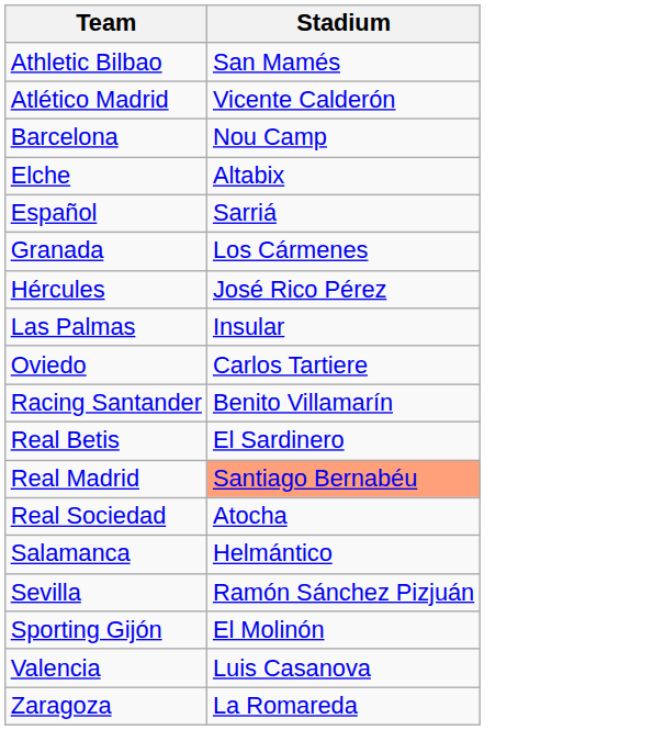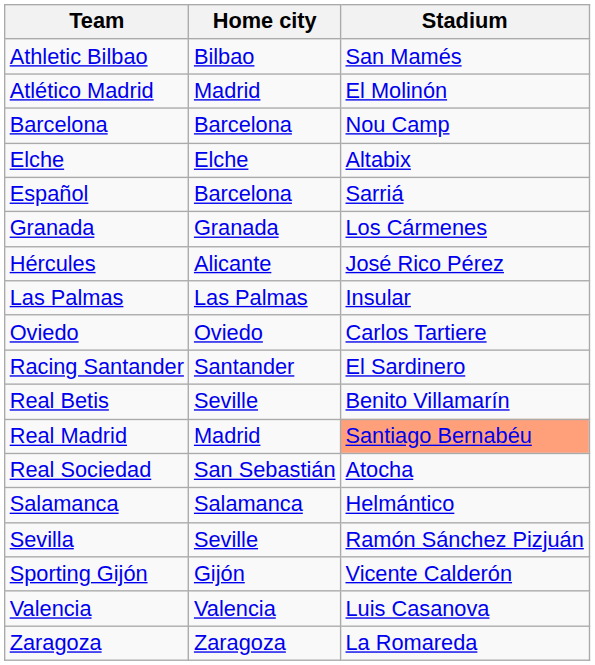+ column: Home city | Bilbao | Madrid | Barcelona | Elche | Barcelona | Granada | Alicante | Las Palmas | Oviedo | Santander | Seville | Madrid | San Sebastián | Salamanca | Seville | Gijón | Valencia | Zaragoza
Atlético Madrid | Stadium: Vicente Calderón -> El Molinón
Racing Santander | Stadium: Benito Villamarín -> El Sardinero
Real Betis | Stadium: El Sardinero -> Benito Villamarín
Sporting Gijón | Stadium: El Molinón -> Vicente Calderón
